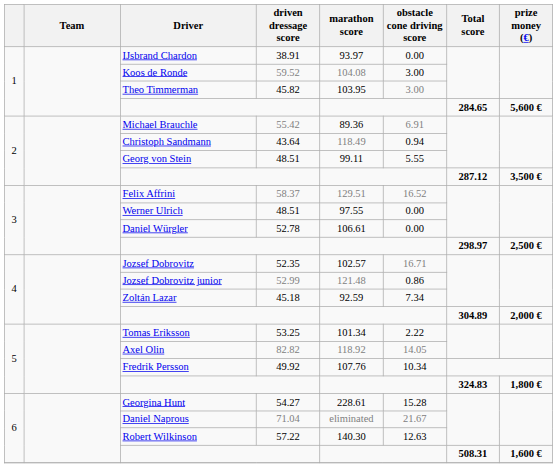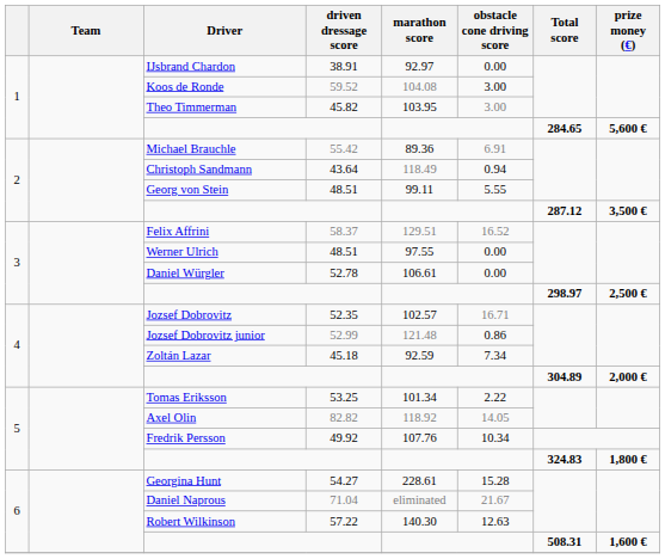IJsbrand Chardon | marathon score: 93.97 -> 92.97
